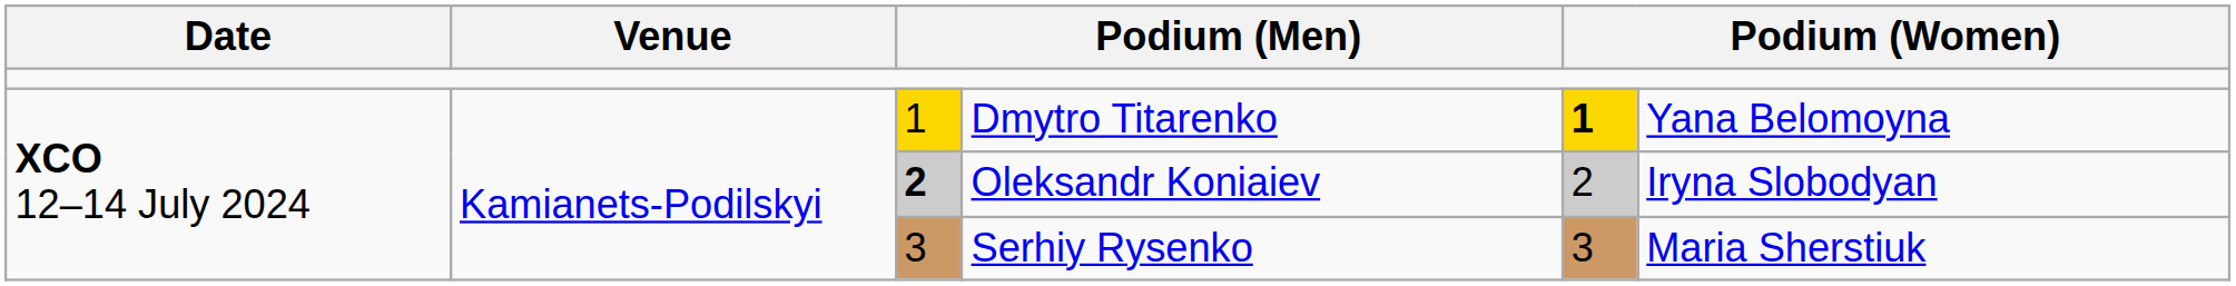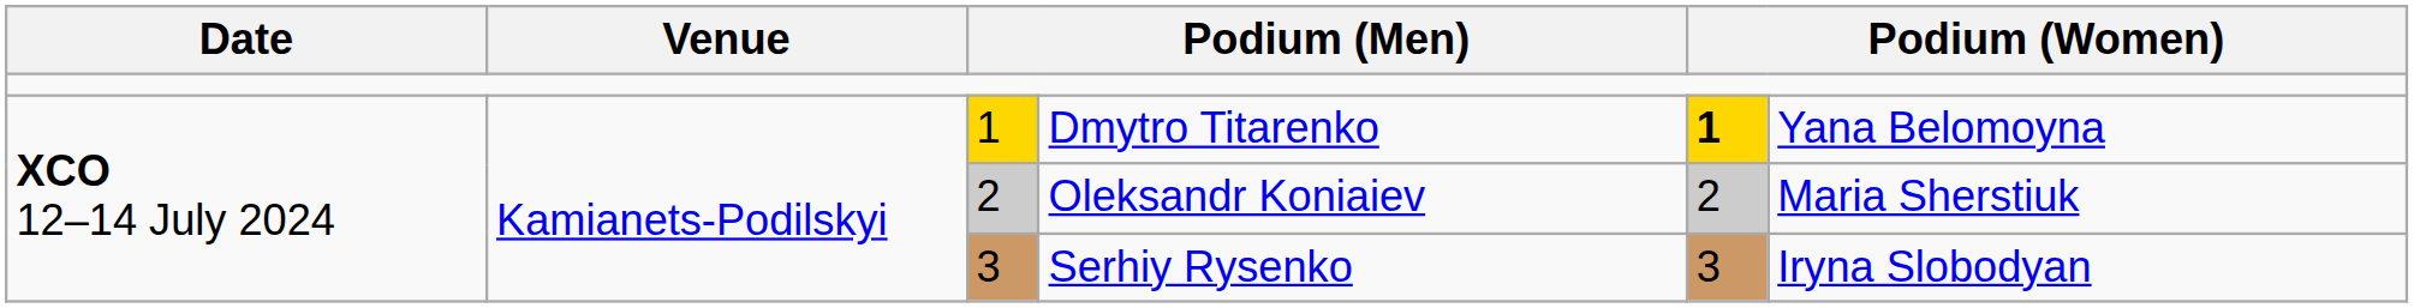Oleksandr Koniaiev | column 3: bold -> normal
Oleksandr Koniaiev | column 6: Iryna Slobodyan -> Maria Sherstiuk
Serhiy Rysenko | column 6: Maria Sherstiuk -> Iryna Slobodyan
